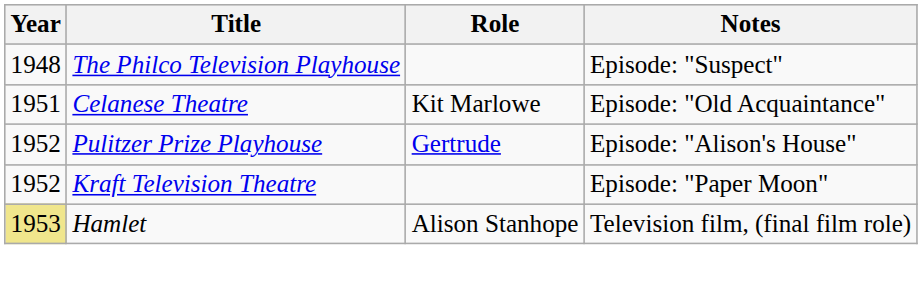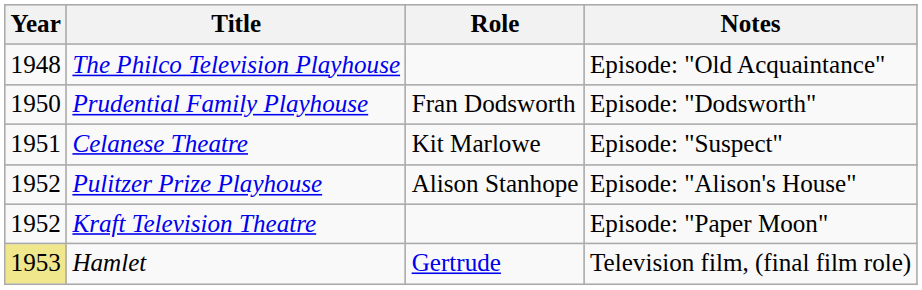The Philco Television Playhouse | Notes: Episode: "Suspect" -> Episode: "Old Acquaintance"
+ row: 1950 | Prudential Family Playhouse | Fran Dodsworth | Episode: "Dodsworth"
Celanese Theatre | Notes: Episode: "Old Acquaintance" -> Episode: "Suspect"
Pulitzer Prize Playhouse | Role: Gertrude -> Alison Stanhope
Hamlet | Role: Alison Stanhope -> Gertrude
